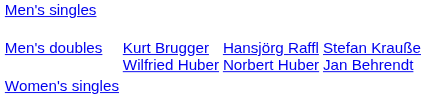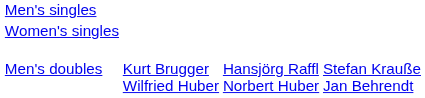rows swapped: Women's singles <-> Men's doubles
